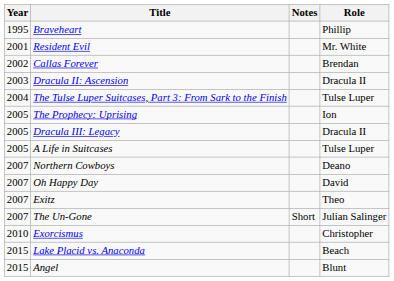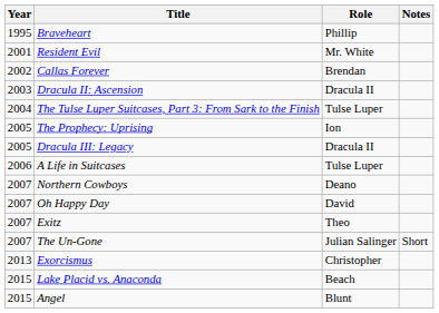columns swapped: Role <-> Notes
A Life in Suitcases | Year: 2005 -> 2006
Exorcismus | Year: 2010 -> 2013
